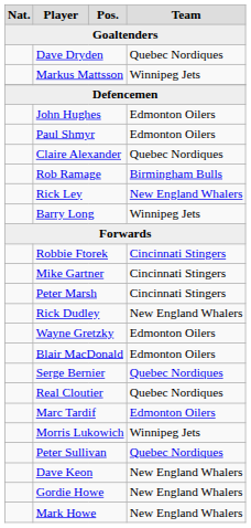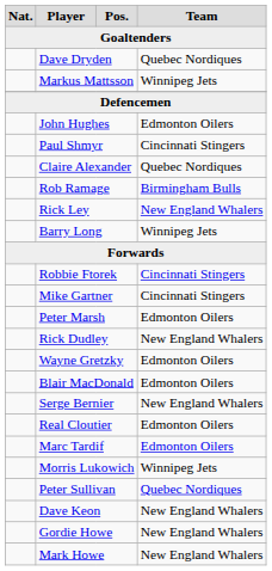Paul Shmyr | column 4: Edmonton Oilers -> Cincinnati Stingers
Peter Marsh | column 4: Cincinnati Stingers -> Edmonton Oilers
Serge Bernier | column 4: Quebec Nordiques -> New England Whalers
Real Cloutier | column 4: Quebec Nordiques -> Edmonton Oilers
